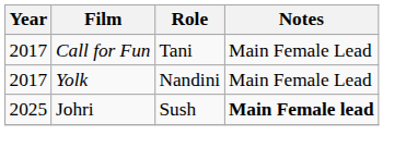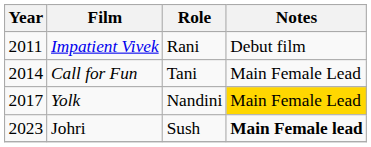+ row: 2011 | Impatient Vivek | Rani | Debut film
Call for Fun | Year: 2017 -> 2014
Yolk | Notes: no background -> gold background
Johri | Year: 2025 -> 2023
